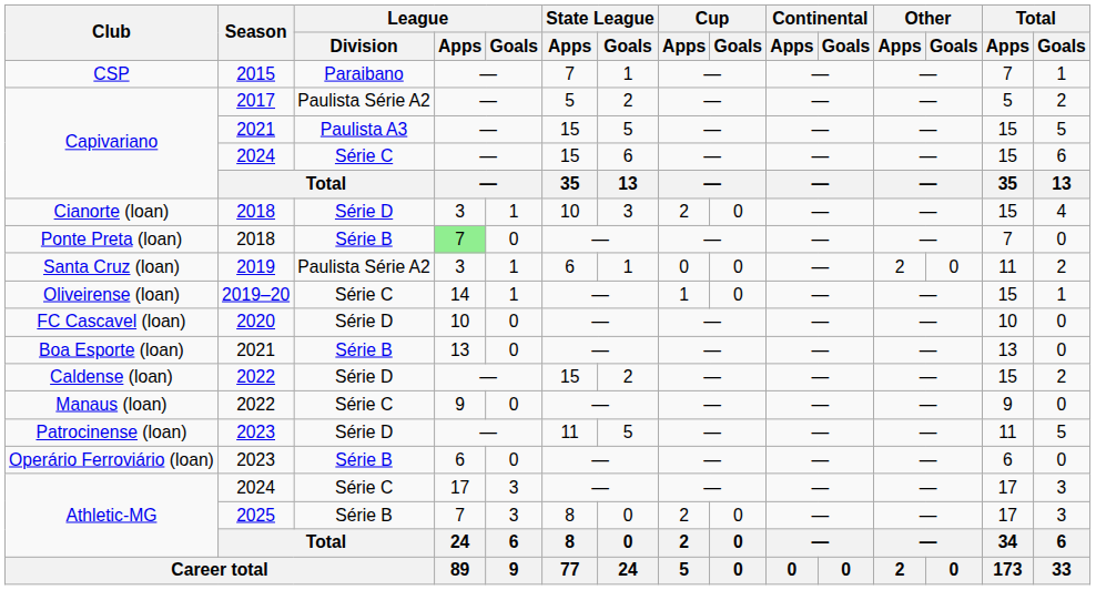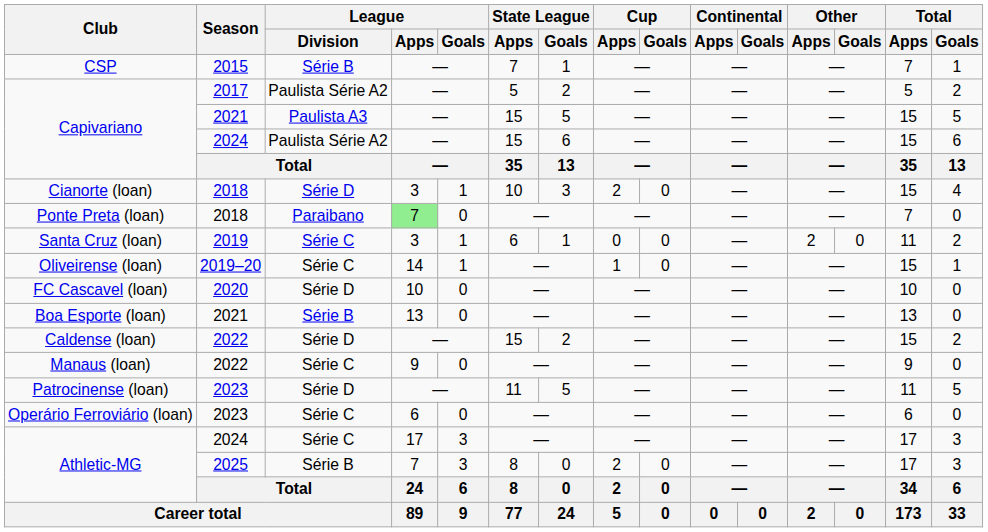CSP | League / Division: Paraibano -> Série B
Capivariano / 2024 | League / Division: Série C -> Paulista Série A2
Ponte Preta (loan) | League / Division: Série B -> Paraibano
Santa Cruz (loan) | League / Division: Paulista Série A2 -> Série C
Operário Ferroviário (loan) | League / Division: Série B -> Série C
